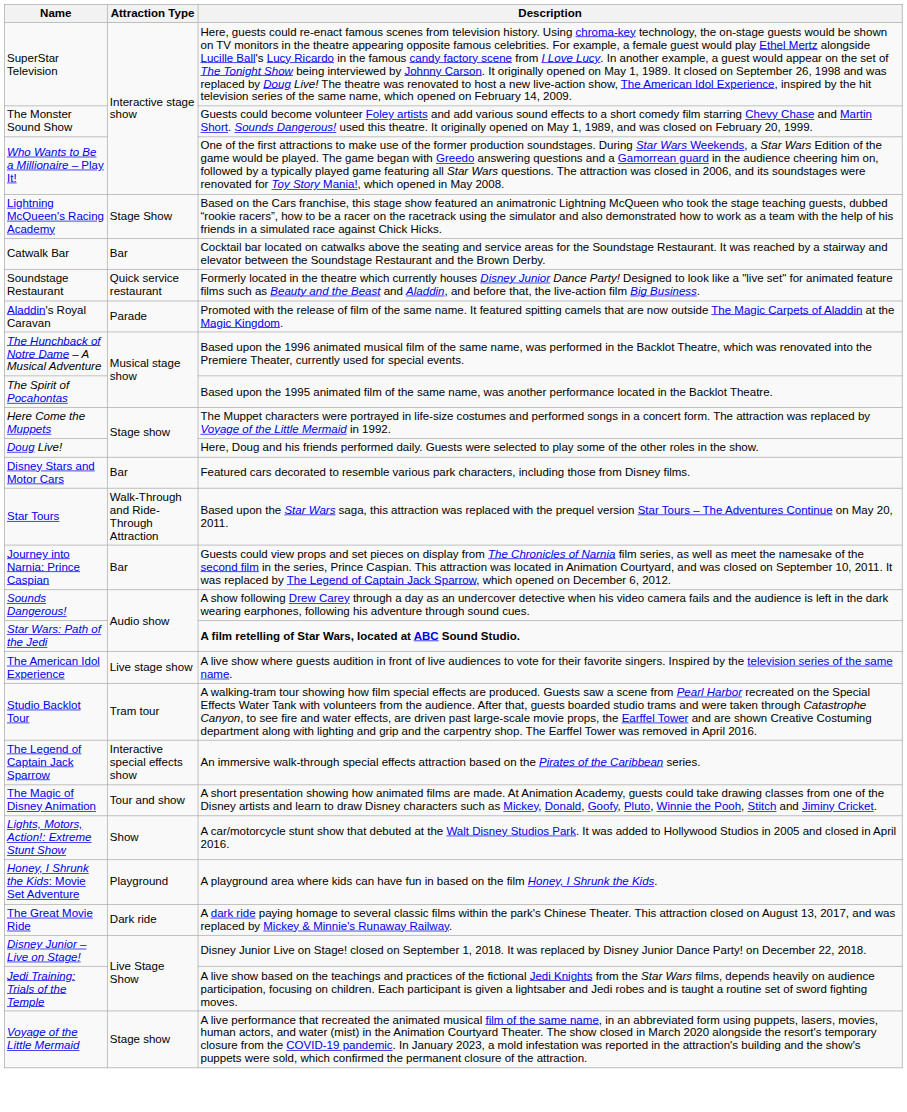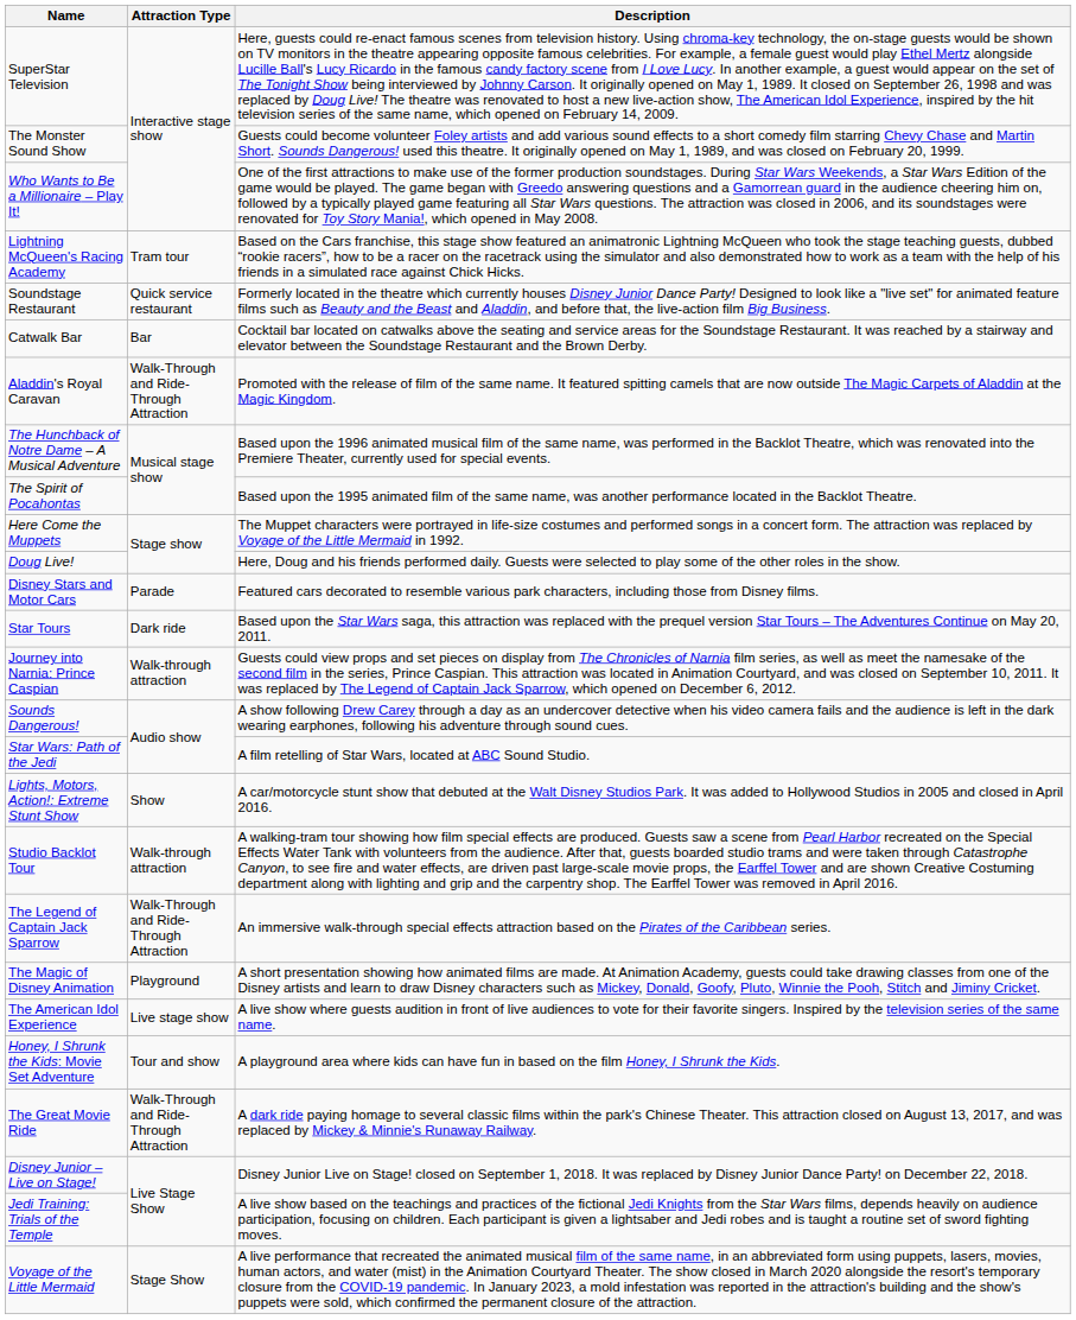Lightning McQueen's Racing Academy | Attraction Type: Stage Show -> Tram tour
rows swapped: Soundstage Restaurant <-> Catwalk Bar
Aladdin's Royal Caravan | Attraction Type: Parade -> Walk-Through and Ride-Through Attraction
Disney Stars and Motor Cars | Attraction Type: Bar -> Parade
Star Tours | Attraction Type: Walk-Through and Ride-Through Attraction -> Dark ride
Journey into Narnia: Prince Caspian | Attraction Type: Bar -> Walk-through attraction
Star Wars: Path of the Jedi | Description: bold -> normal
rows swapped: The American Idol Experience <-> Lights, Motors, Action!: Extreme Stunt Show
Studio Backlot Tour | Attraction Type: Tram tour -> Walk-through attraction
The Legend of Captain Jack Sparrow | Attraction Type: Interactive special effects show -> Walk-Through and Ride-Through Attraction
The Magic of Disney Animation | Attraction Type: Tour and show -> Playground
Honey, I Shrunk the Kids: Movie Set Adventure | Attraction Type: Playground -> Tour and show
The Great Movie Ride | Attraction Type: Dark ride -> Walk-Through and Ride-Through Attraction
Voyage of the Little Mermaid | Attraction Type: Stage show -> Stage Show
